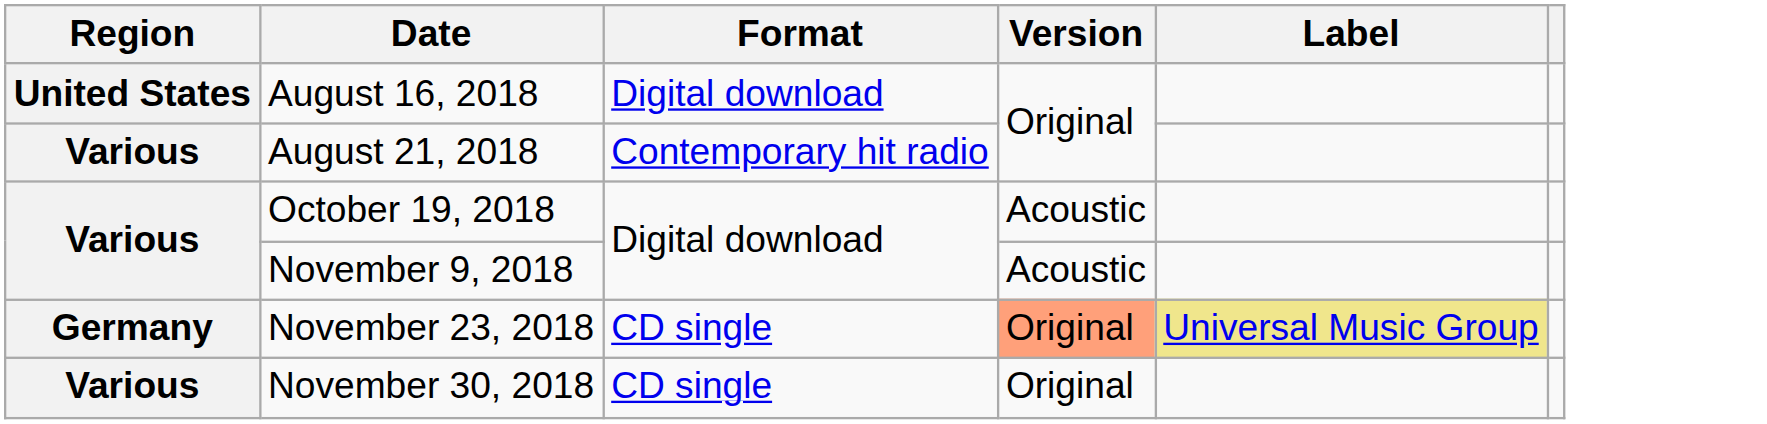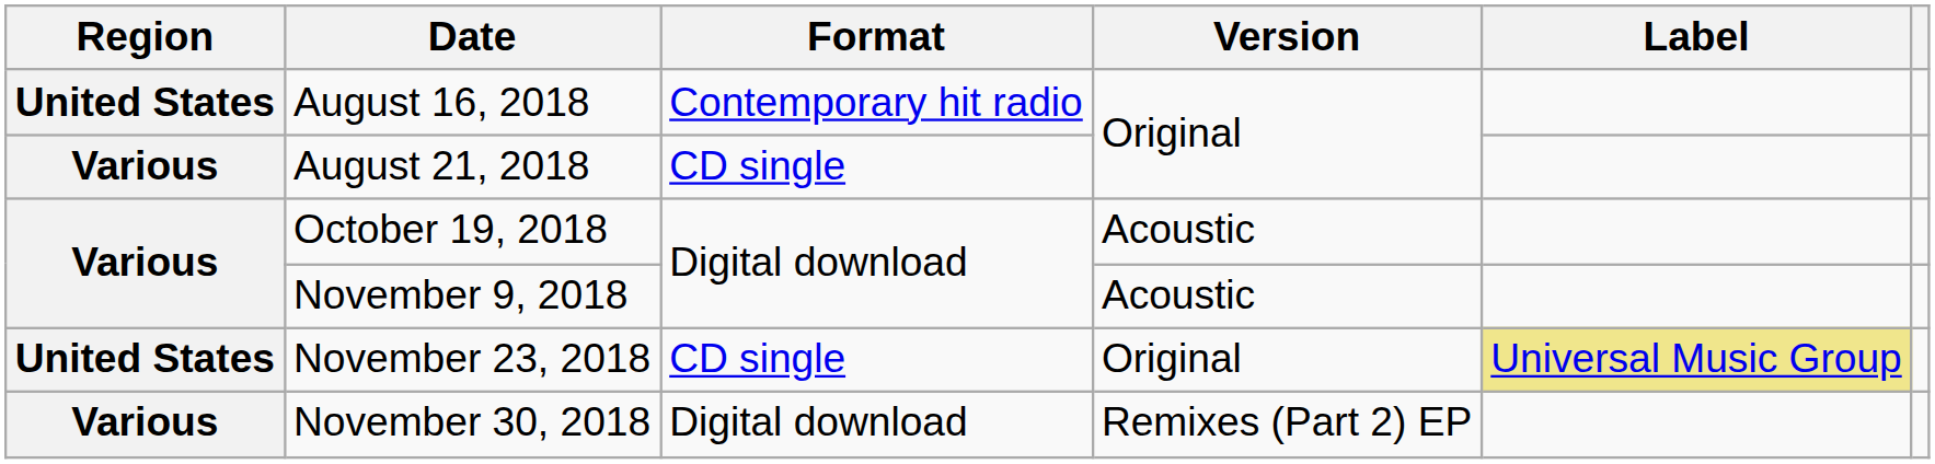August 16, 2018 | Format: Digital download -> Contemporary hit radio
August 21, 2018 | Format: Contemporary hit radio -> CD single
November 23, 2018 | Region: Germany -> United States
November 23, 2018 | Version: lightsalmon background -> no background
November 30, 2018 | Format: CD single -> Digital download
November 30, 2018 | Version: Original -> Remixes (Part 2) EP
